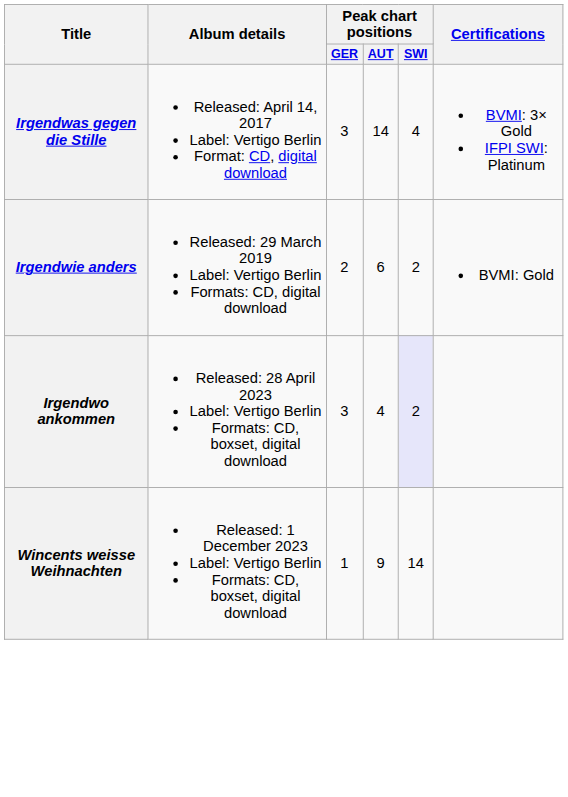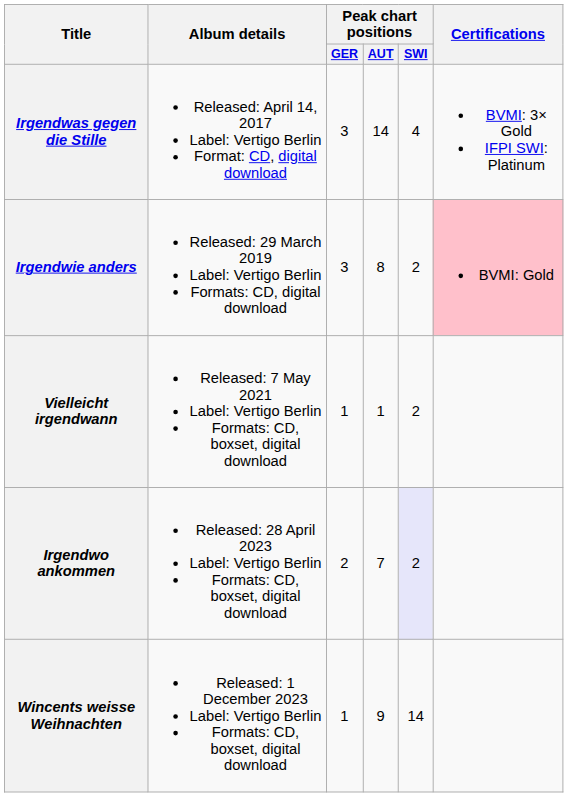Irgendwie anders | Peak chart positions / GER: 2 -> 3
Irgendwie anders | Peak chart positions / AUT: 6 -> 8
Irgendwie anders | Certifications: no background -> pink background
+ row: Vielleicht irgendwann | Released: 7 May 2021 Label: Vertigo Berlin Formats: CD, boxset, digital download | 1 | 1 | 2
Irgendwo ankommen | Peak chart positions / GER: 3 -> 2
Irgendwo ankommen | Peak chart positions / AUT: 4 -> 7
